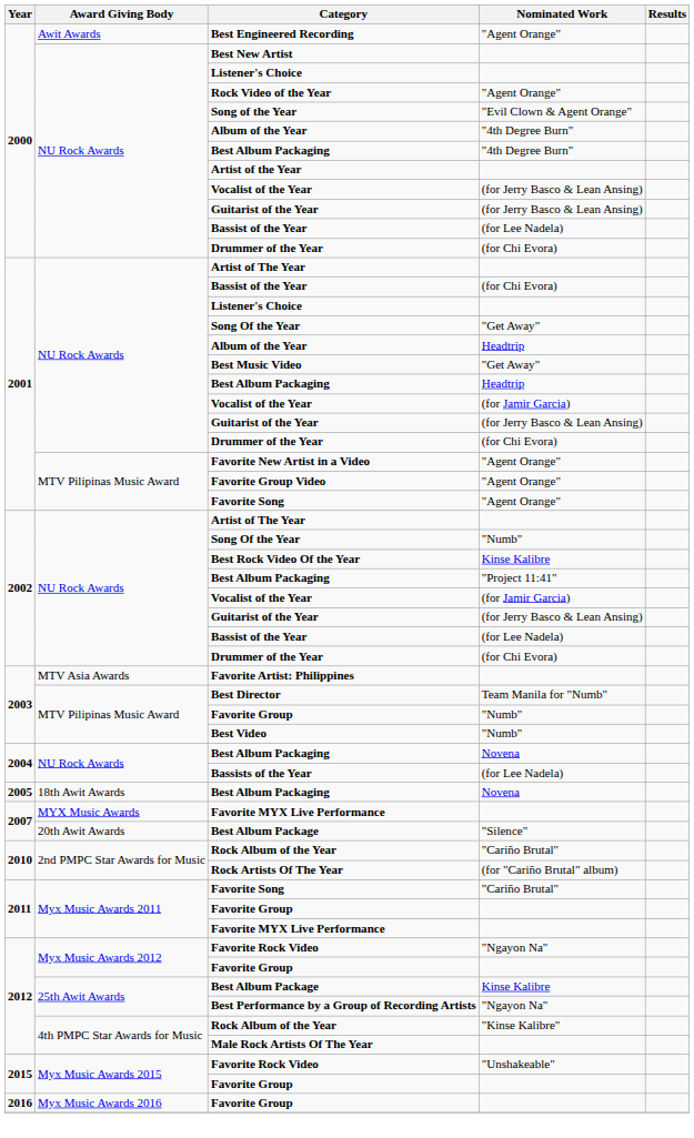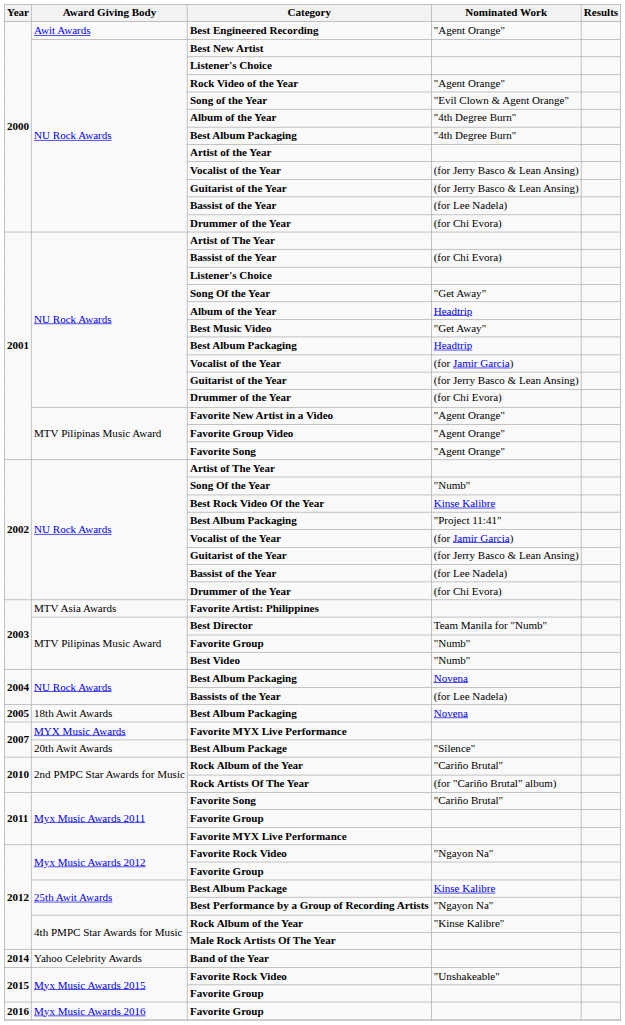+ row: 2014 | Yahoo Celebrity Awards | Band of the Year
